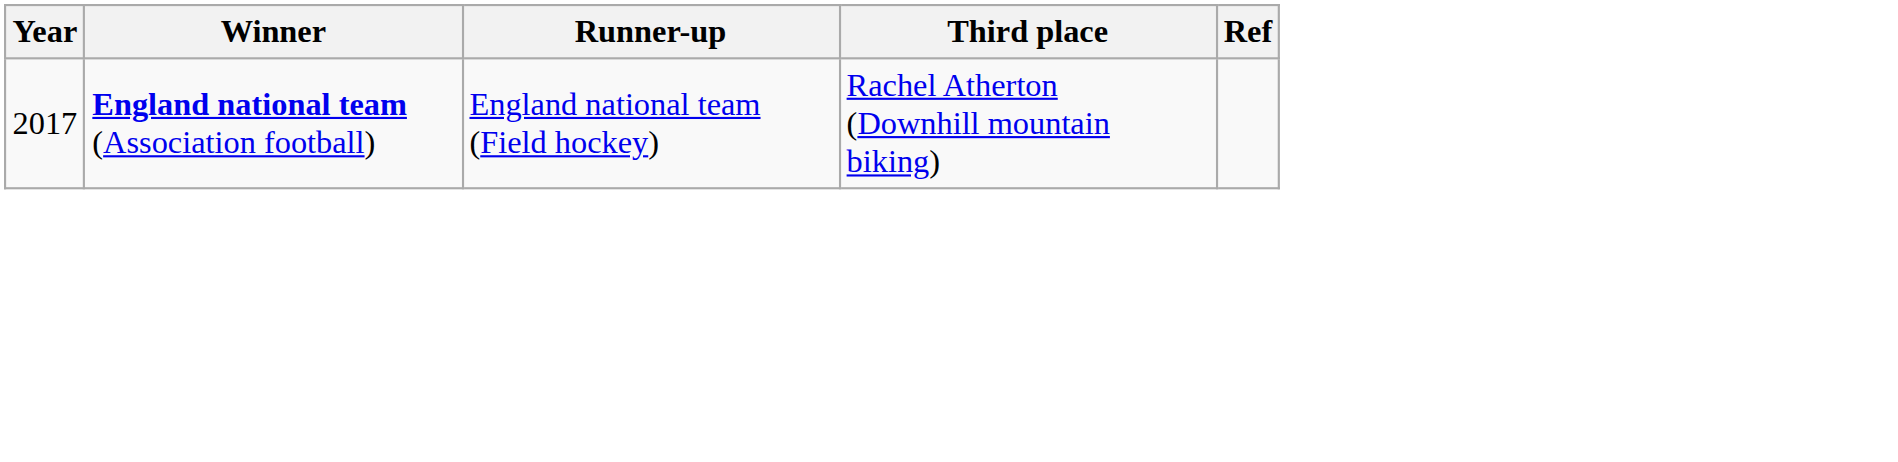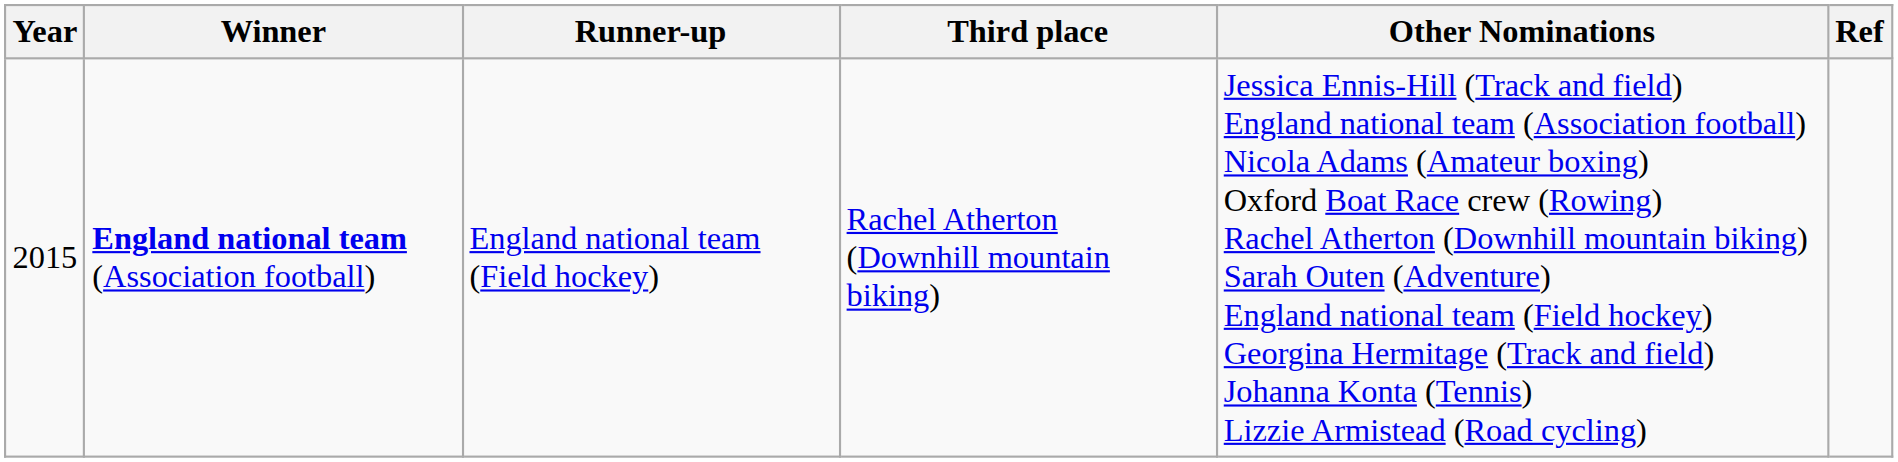+ column: Other Nominations | Jessica Ennis-Hill (Track and field) England national team (Association football) Nicola Adams (Amateur boxing) Oxford Boat Race crew (Rowing) Rachel Atherton (Downhill mountain biking) Sarah Outen (Adventure) England national team (Field hockey) Georgina Hermitage (Track and field) Johanna Konta (Tennis) Lizzie Armistead (Road cycling)
England national team (Association football) | Year: 2017 -> 2015
